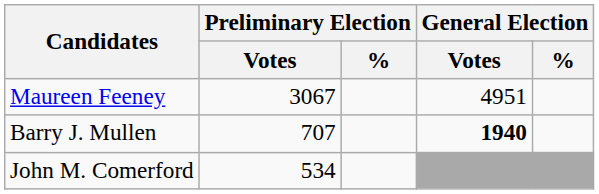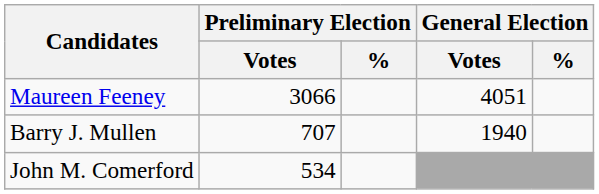Maureen Feeney | Preliminary Election / Votes: 3067 -> 3066
Maureen Feeney | General Election / Votes: 4951 -> 4051
Barry J. Mullen | General Election / Votes: bold -> normal
